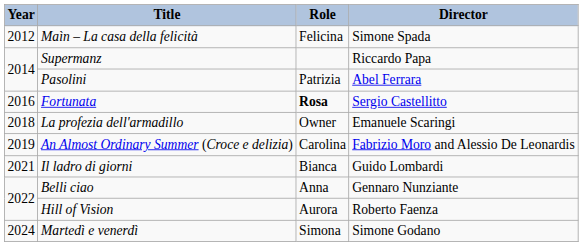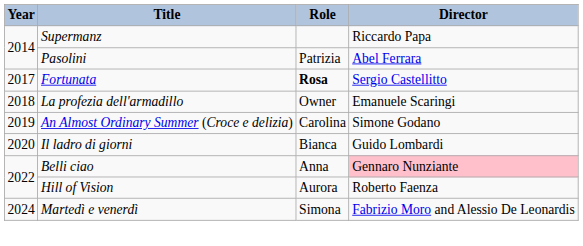- row: 2012 | Maìn – La casa della felicità | Felicina | Simone Spada
Fortunata | Year: 2016 -> 2017
An Almost Ordinary Summer (Croce e delizia) | Director: Fabrizio Moro and Alessio De Leonardis -> Simone Godano
Il ladro di giorni | Year: 2021 -> 2020
Belli ciao | Director: no background -> pink background
Martedì e venerdì | Director: Simone Godano -> Fabrizio Moro and Alessio De Leonardis
